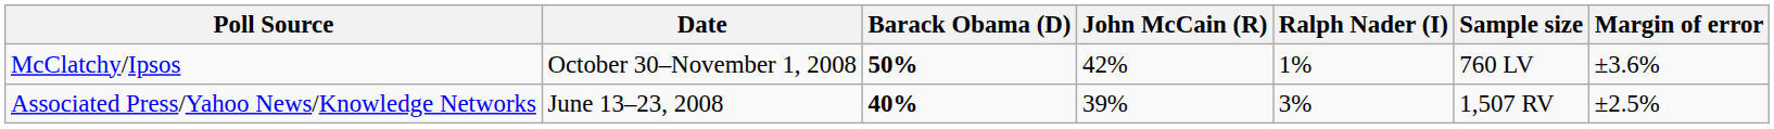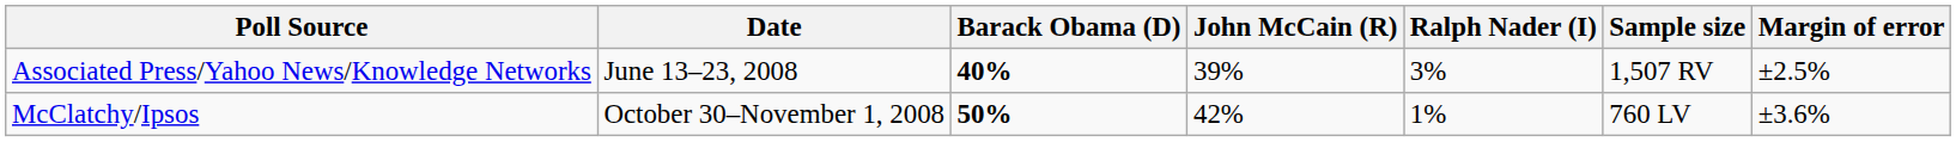rows swapped: McClatchy/Ipsos <-> Associated Press/Yahoo News/Knowledge Networks
